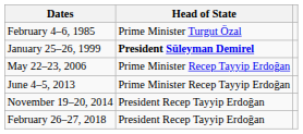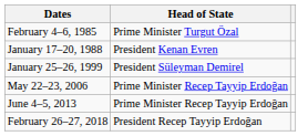+ row: January 17–20, 1988 | President Kenan Evren
January 25–26, 1999 | Head of State: bold -> normal
- row: November 19–20, 2014 | President Recep Tayyip Erdoğan
